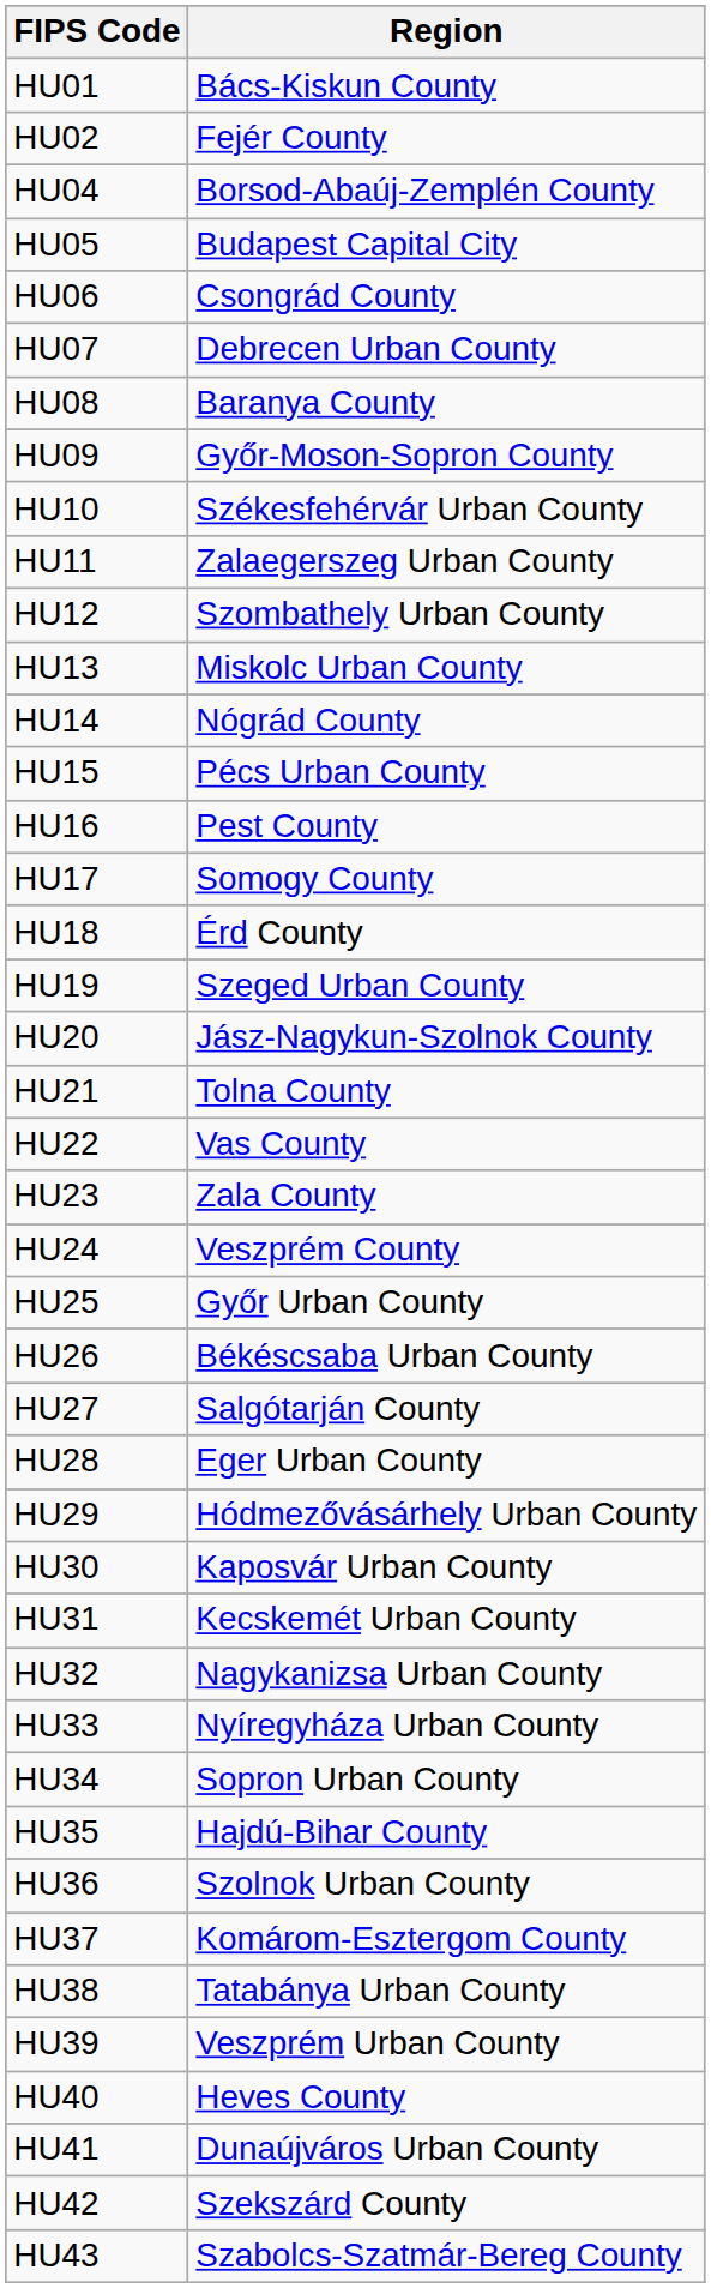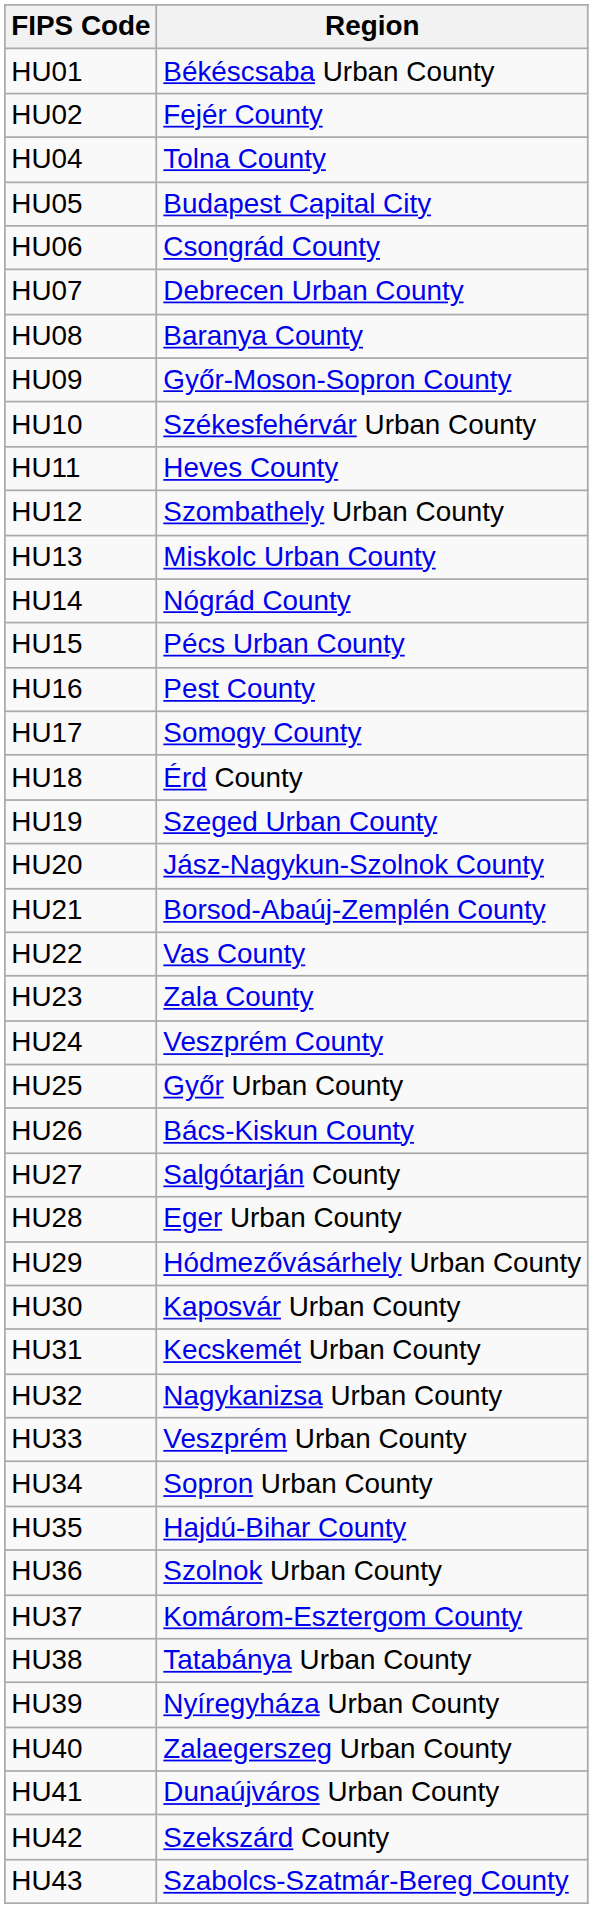HU01 | Region: Bács-Kiskun County -> Békéscsaba Urban County
HU04 | Region: Borsod-Abaúj-Zemplén County -> Tolna County
HU11 | Region: Zalaegerszeg Urban County -> Heves County
HU21 | Region: Tolna County -> Borsod-Abaúj-Zemplén County
HU26 | Region: Békéscsaba Urban County -> Bács-Kiskun County
HU33 | Region: Nyíregyháza Urban County -> Veszprém Urban County
HU39 | Region: Veszprém Urban County -> Nyíregyháza Urban County
HU40 | Region: Heves County -> Zalaegerszeg Urban County
